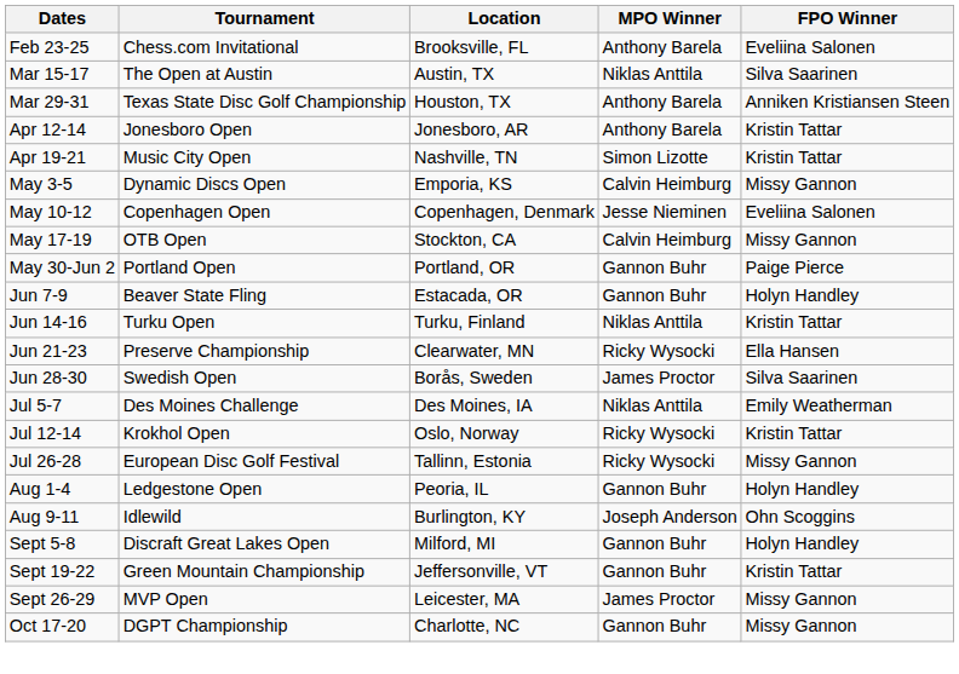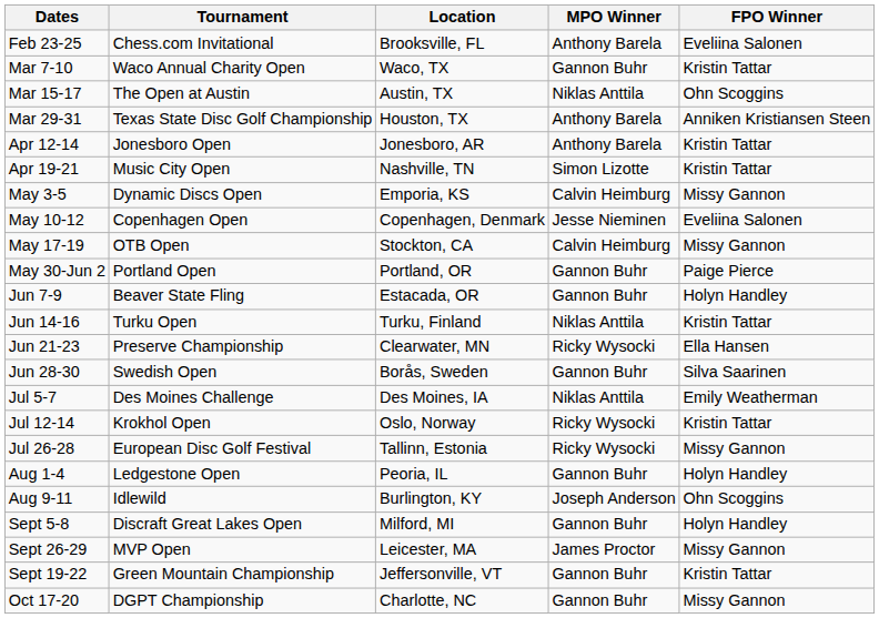+ row: Mar 7-10 | Waco Annual Charity Open | Waco, TX | Gannon Buhr | Kristin Tattar
Mar 15-17 | FPO Winner: Silva Saarinen -> Ohn Scoggins
Jun 28-30 | MPO Winner: James Proctor -> Gannon Buhr
rows swapped: Sept 19-22 <-> Sept 26-29
